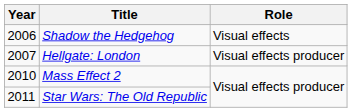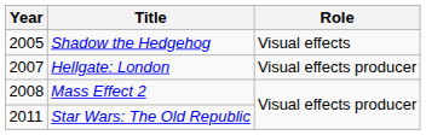Shadow the Hedgehog | Year: 2006 -> 2005
Mass Effect 2 | Year: 2010 -> 2008
